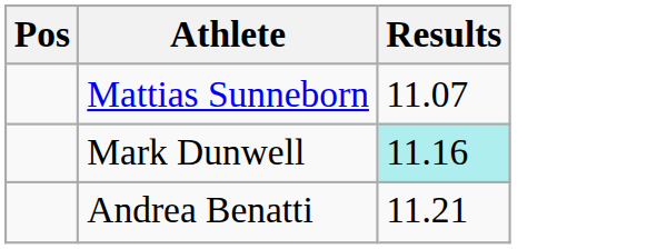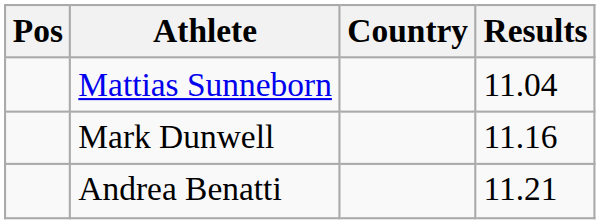+ column: Country
Mattias Sunneborn | Results: 11.07 -> 11.04
Mark Dunwell | Results: paleturquoise background -> no background
